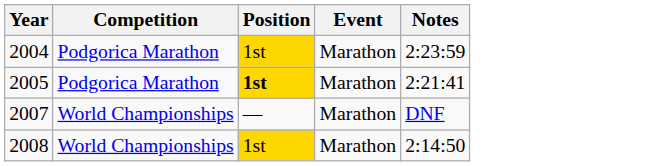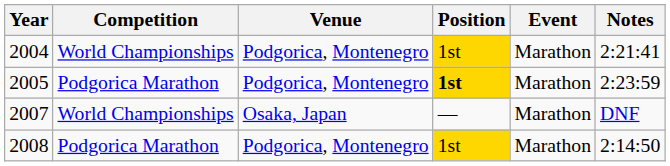+ column: Venue | Podgorica, Montenegro | Podgorica, Montenegro | Osaka, Japan | Podgorica, Montenegro
2004 | Competition: Podgorica Marathon -> World Championships
2004 | Notes: 2:23:59 -> 2:21:41
2005 | Notes: 2:21:41 -> 2:23:59
2008 | Competition: World Championships -> Podgorica Marathon
